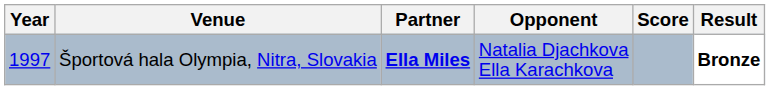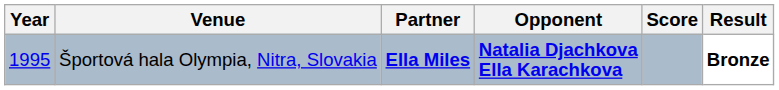Športová hala Olympia, Nitra, Slovakia | Year: 1997 -> 1995
Športová hala Olympia, Nitra, Slovakia | Opponent: normal -> bold
